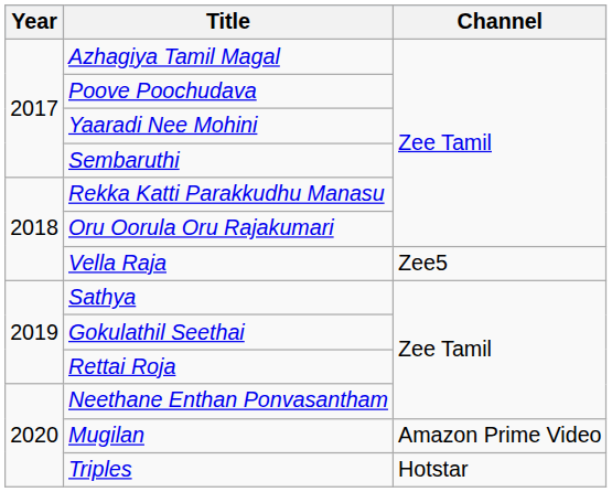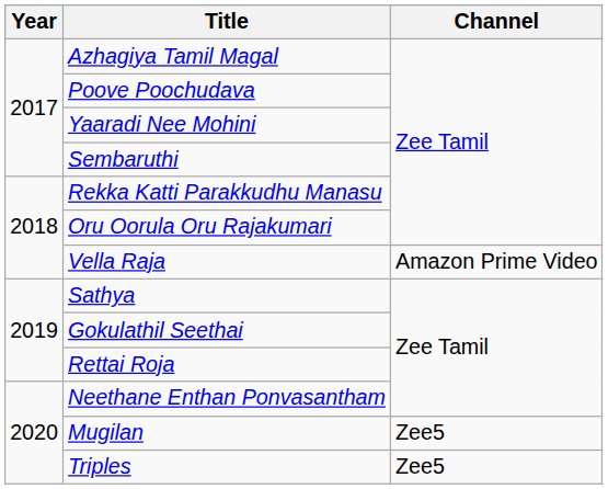Vella Raja | Channel: Zee5 -> Amazon Prime Video
Mugilan | Channel: Amazon Prime Video -> Zee5
Triples | Channel: Hotstar -> Zee5
